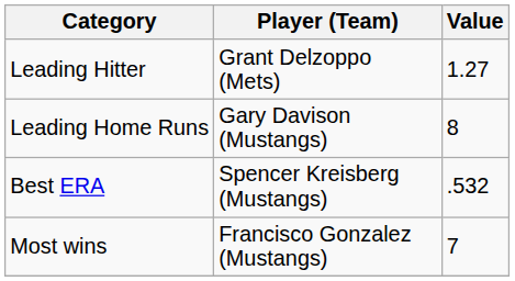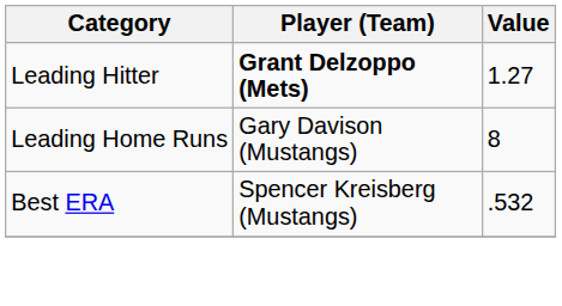Leading Hitter | Player (Team): normal -> bold
- row: Most wins | Francisco Gonzalez (Mustangs) | 7
